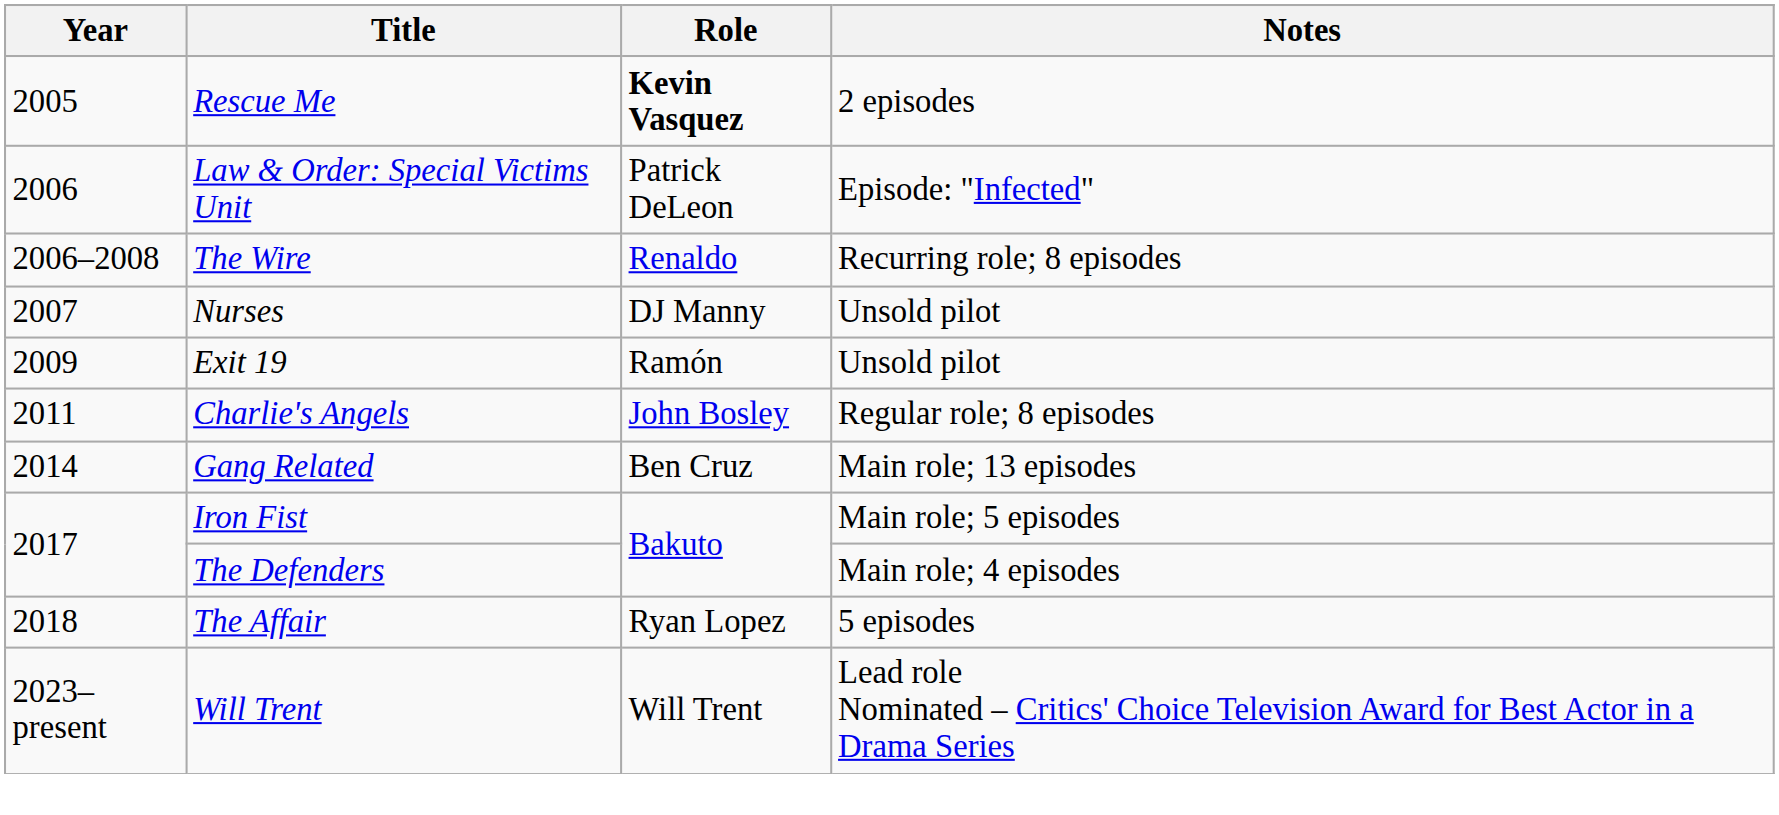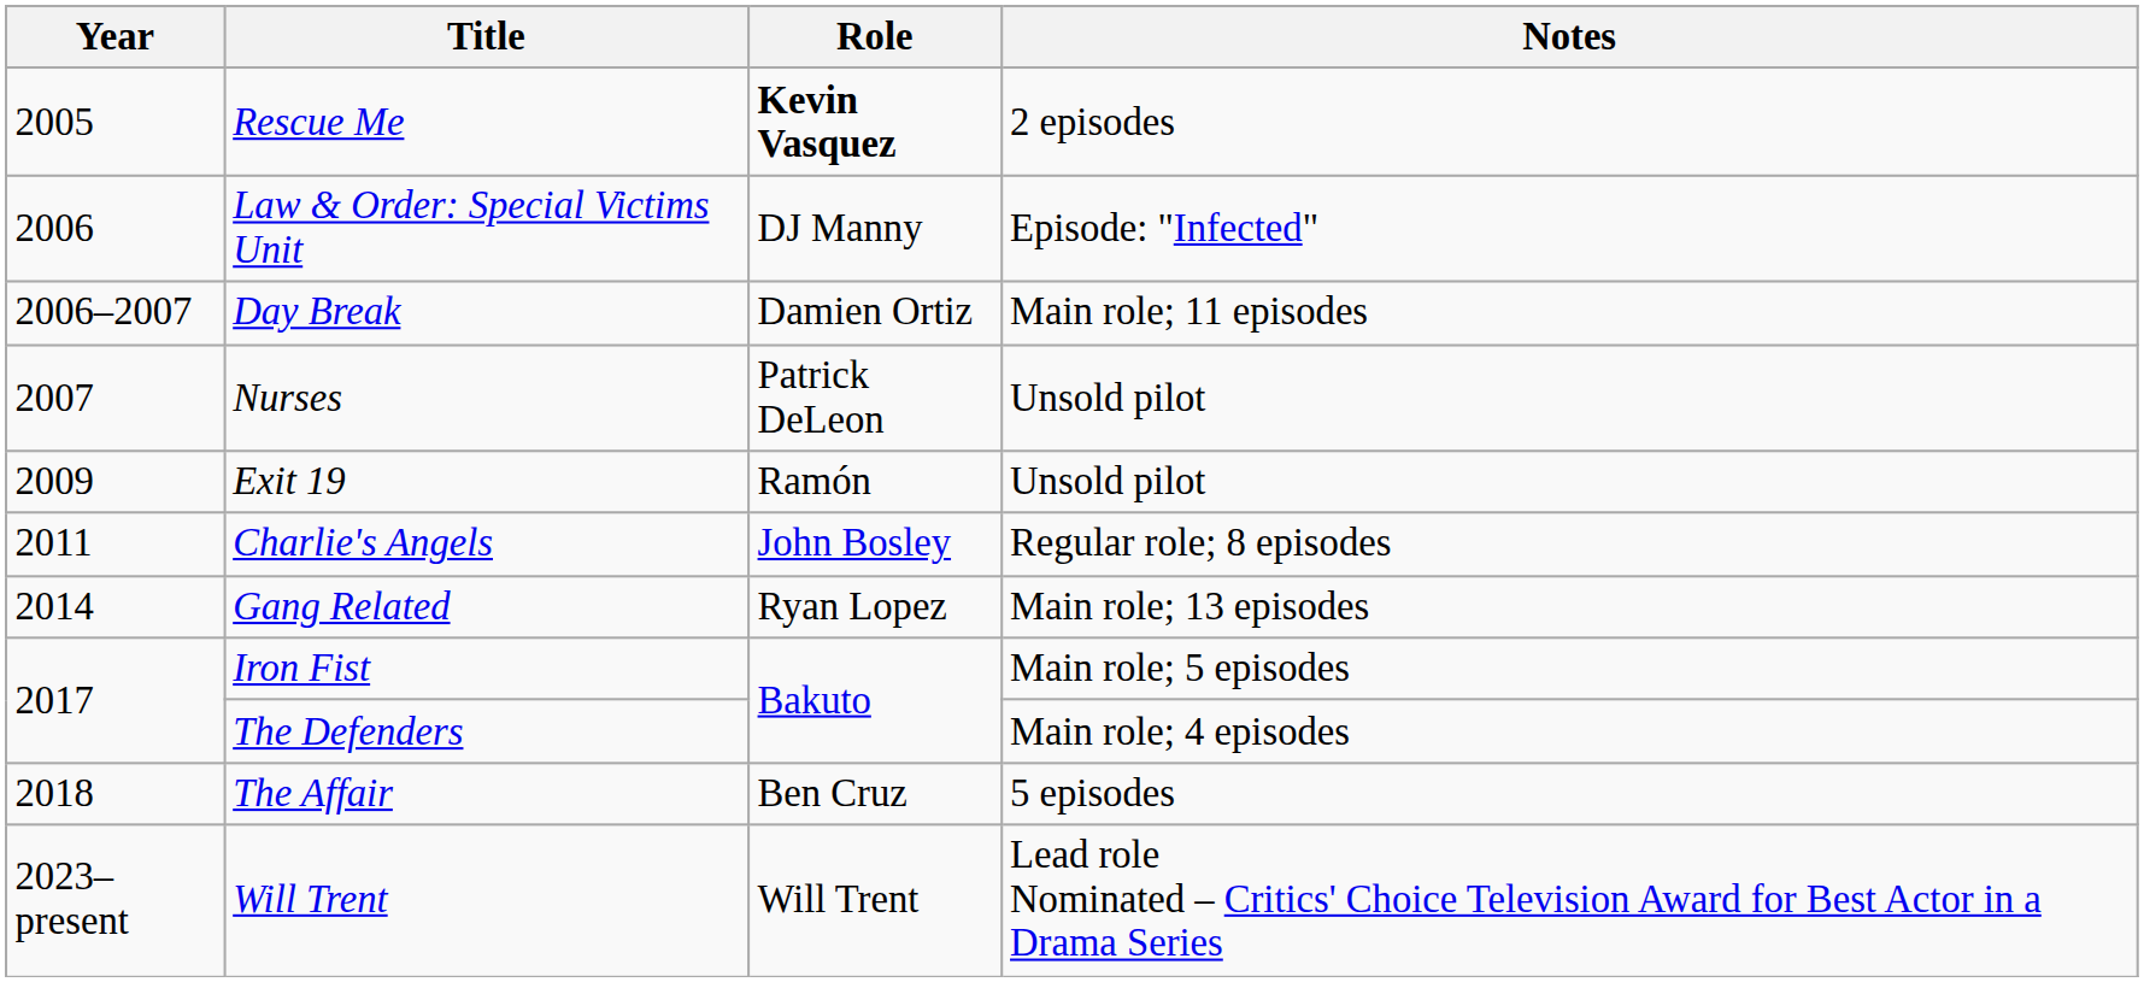Law & Order: Special Victims Unit | Role: Patrick DeLeon -> DJ Manny
+ row: 2006–2007 | Day Break | Damien Ortiz | Main role; 11 episodes
- row: 2006–2008 | The Wire | Renaldo | Recurring role; 8 episodes
Nurses | Role: DJ Manny -> Patrick DeLeon
Gang Related | Role: Ben Cruz -> Ryan Lopez
The Affair | Role: Ryan Lopez -> Ben Cruz
